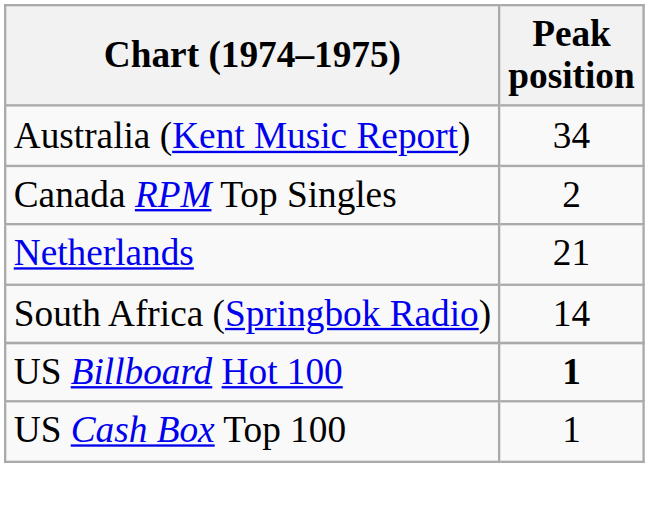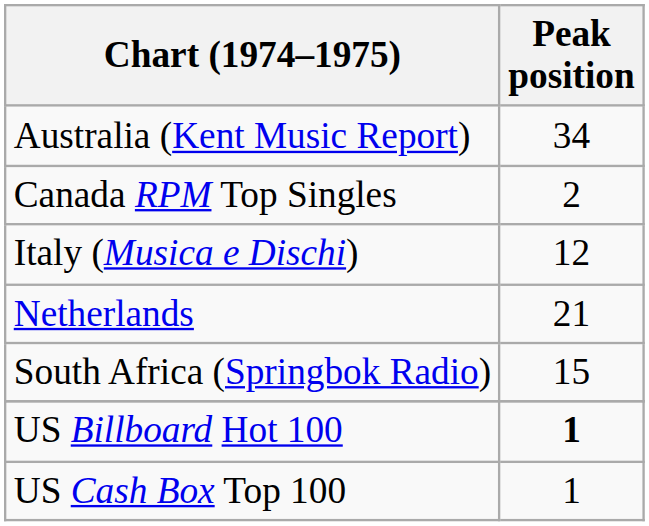+ row: Italy (Musica e Dischi) | 12
South Africa (Springbok Radio) | Peak position: 14 -> 15
